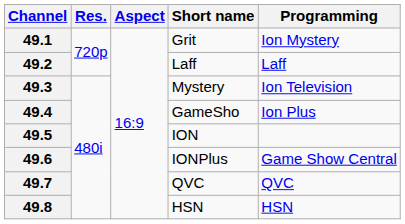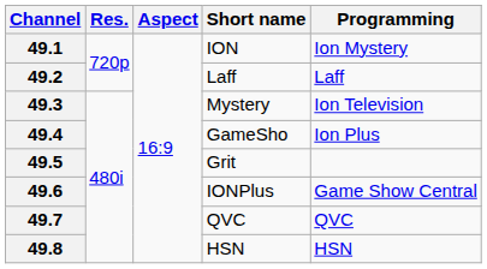49.1 | Short name: Grit -> ION
49.5 | Short name: ION -> Grit
